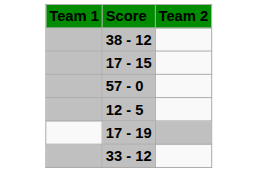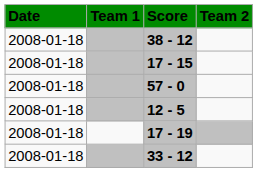+ column: Date | 2008-01-18 | 2008-01-18 | 2008-01-18 | 2008-01-18 | 2008-01-18 | 2008-01-18
